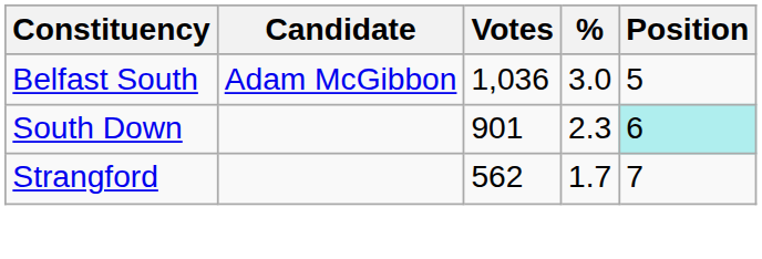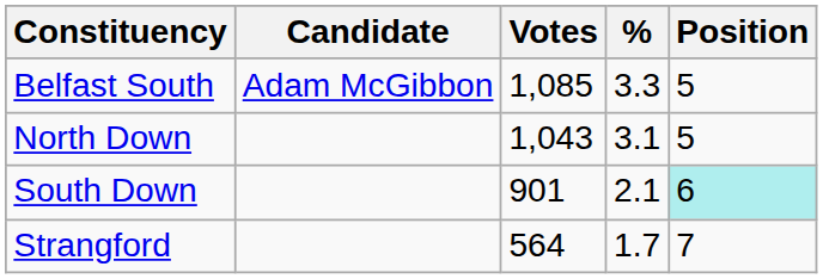Belfast South | Votes: 1,036 -> 1,085
Belfast South | %: 3.0 -> 3.3
+ row: North Down | 1,043 | 3.1 | 5
South Down | %: 2.3 -> 2.1
Strangford | Votes: 562 -> 564
